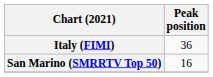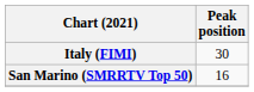Italy (FIMI) | Peak position: 36 -> 30
